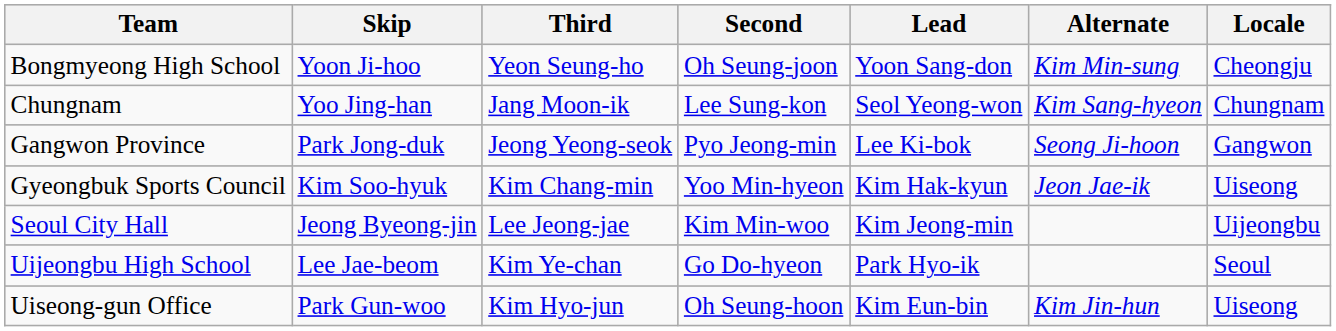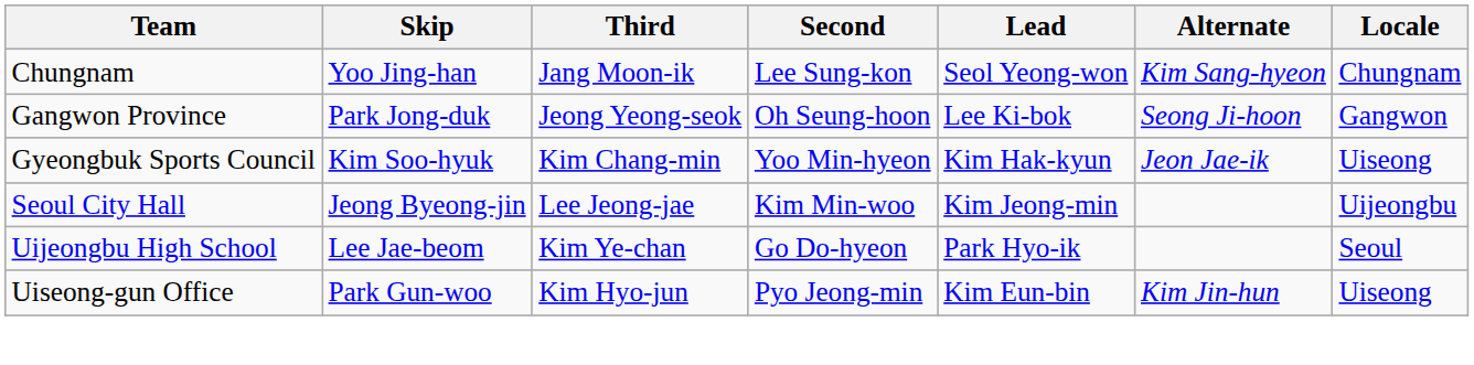- row: Bongmyeong High School | Yoon Ji-hoo | Yeon Seung-ho | Oh Seung-joon | Yoon Sang-don | Kim Min-sung | Cheongju
Gangwon Province | Second: Pyo Jeong-min -> Oh Seung-hoon
Uiseong-gun Office | Second: Oh Seung-hoon -> Pyo Jeong-min
